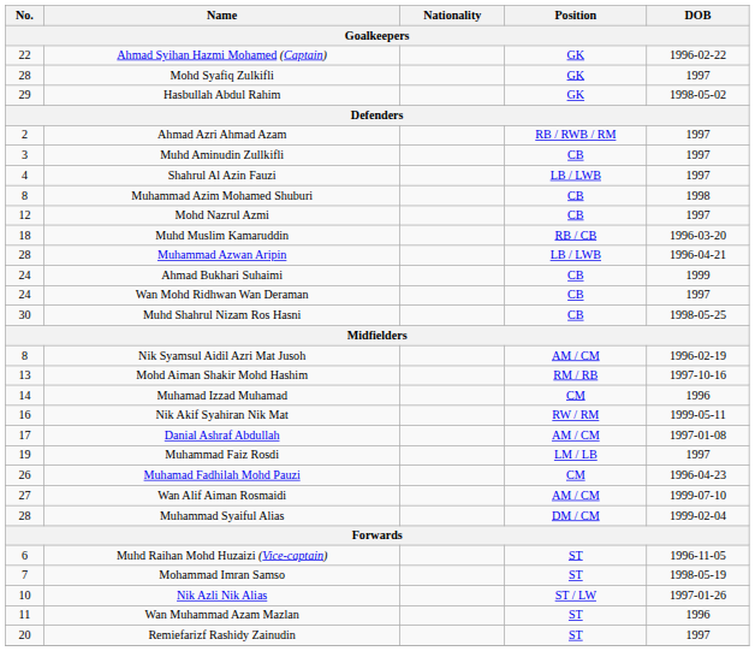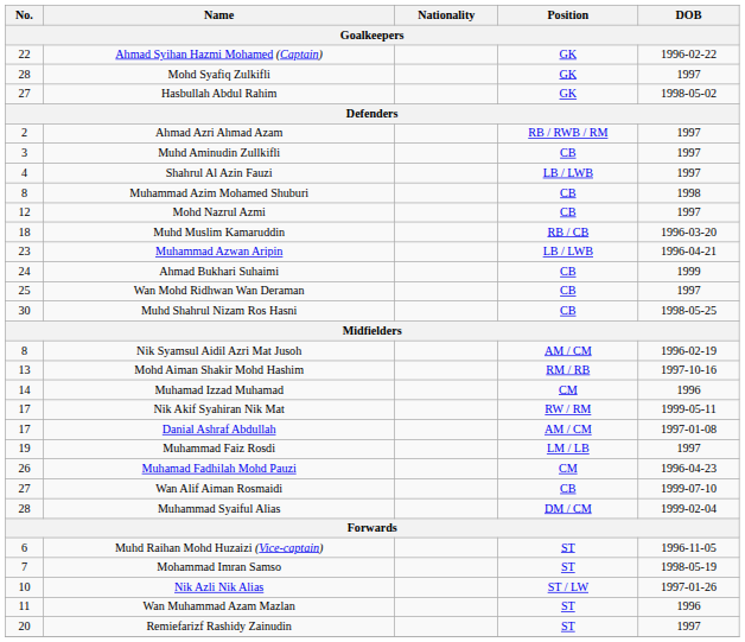Hasbullah Abdul Rahim | No.: 29 -> 27
Muhammad Azwan Aripin | No.: 28 -> 23
Wan Mohd Ridhwan Wan Deraman | No.: 24 -> 25
Nik Akif Syahiran Nik Mat | No.: 16 -> 17
Wan Alif Aiman Rosmaidi | Position: AM / CM -> CB
